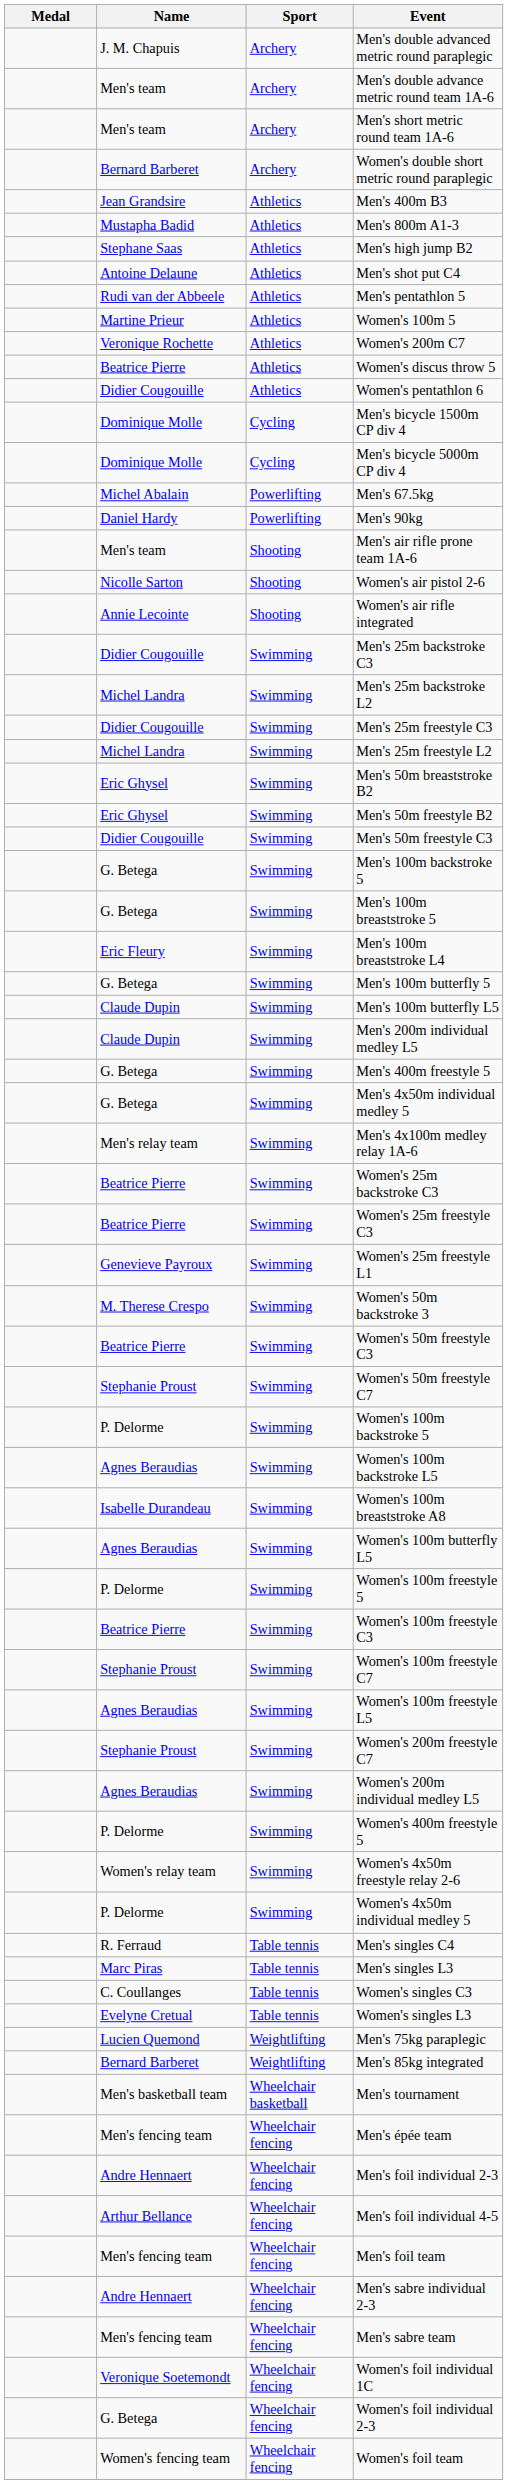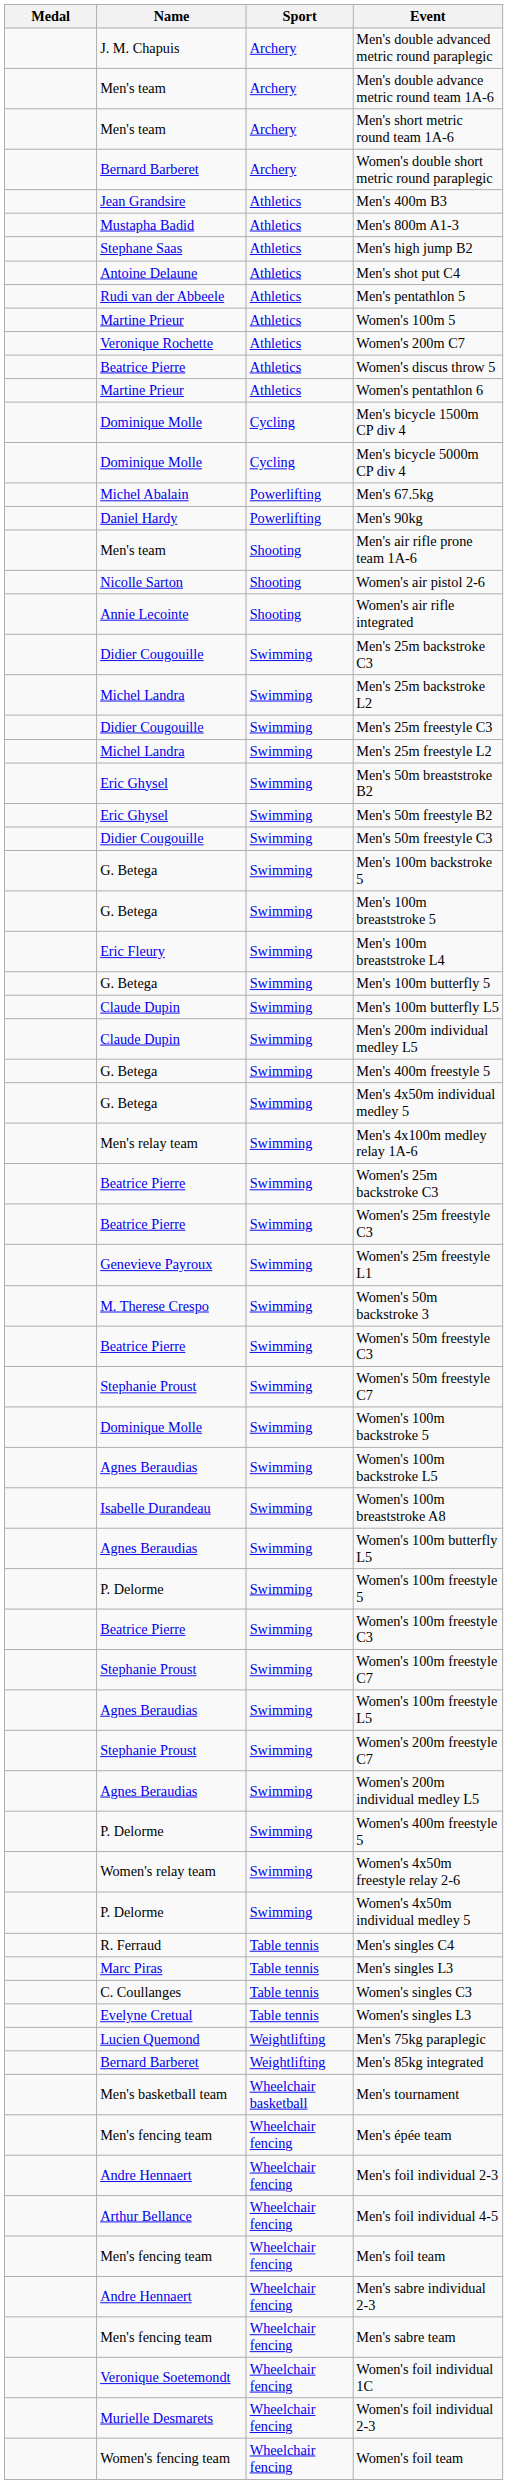Women's pentathlon 6 | Name: Didier Cougouille -> Martine Prieur
Women's 100m backstroke 5 | Name: P. Delorme -> Dominique Molle
Women's foil individual 2-3 | Name: G. Betega -> Murielle Desmarets
